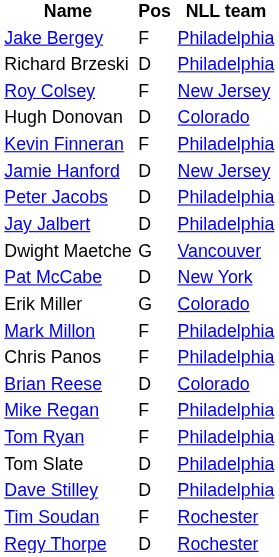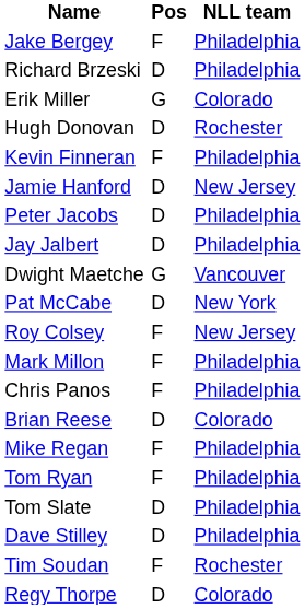rows swapped: Roy Colsey <-> Erik Miller
Hugh Donovan | NLL team: Colorado -> Rochester
Regy Thorpe | NLL team: Rochester -> Colorado
